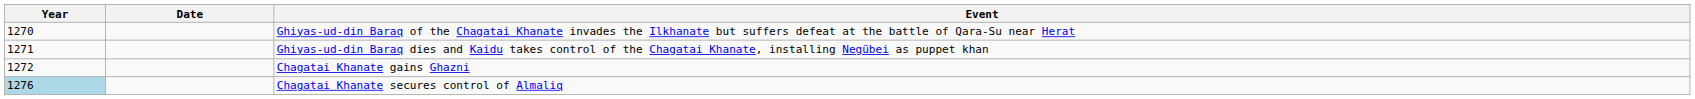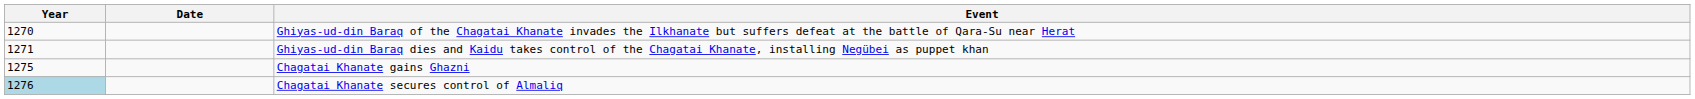Chagatai Khanate gains Ghazni | Year: 1272 -> 1275
